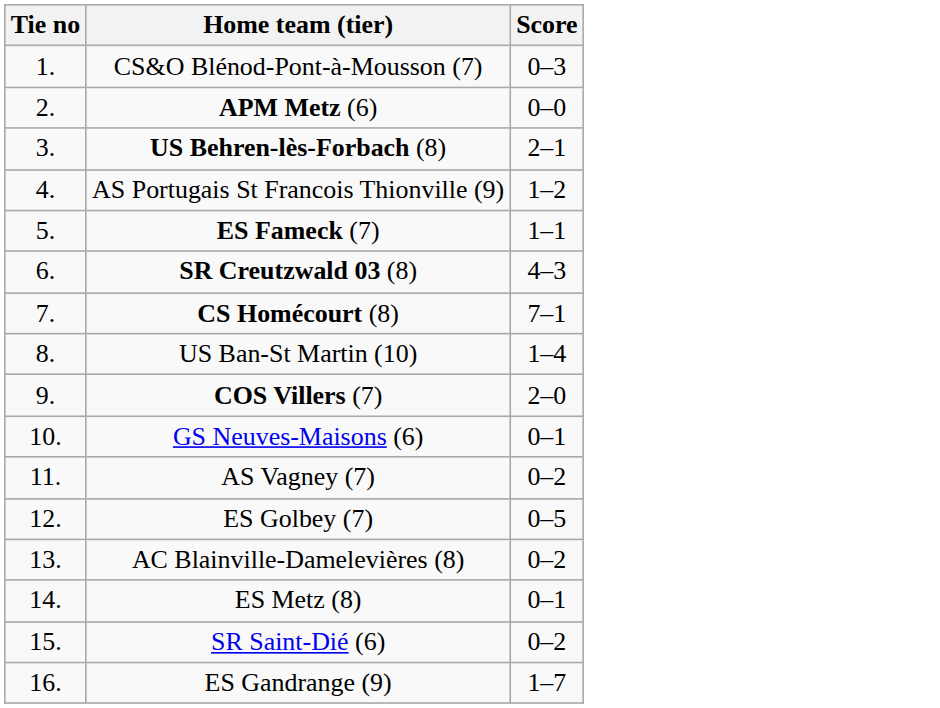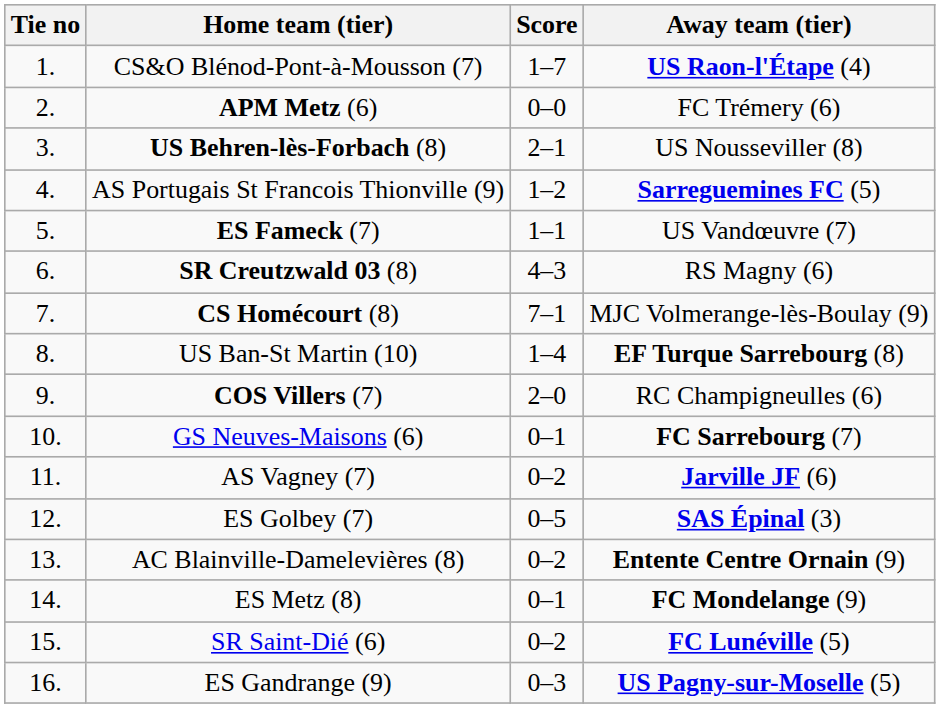+ column: Away team (tier) | US Raon-l'Étape (4) | FC Trémery (6) | US Nousseviller (8) | Sarreguemines FC (5) | US Vandœuvre (7) | RS Magny (6) | MJC Volmerange-lès-Boulay (9) | EF Turque Sarrebourg (8) | RC Champigneulles (6) | FC Sarrebourg (7) | Jarville JF (6) | SAS Épinal (3) | Entente Centre Ornain (9) | FC Mondelange (9) | FC Lunéville (5) | US Pagny-sur-Moselle (5)
CS&O Blénod-Pont-à-Mousson (7) | Score: 0–3 -> 1–7
ES Gandrange (9) | Score: 1–7 -> 0–3
